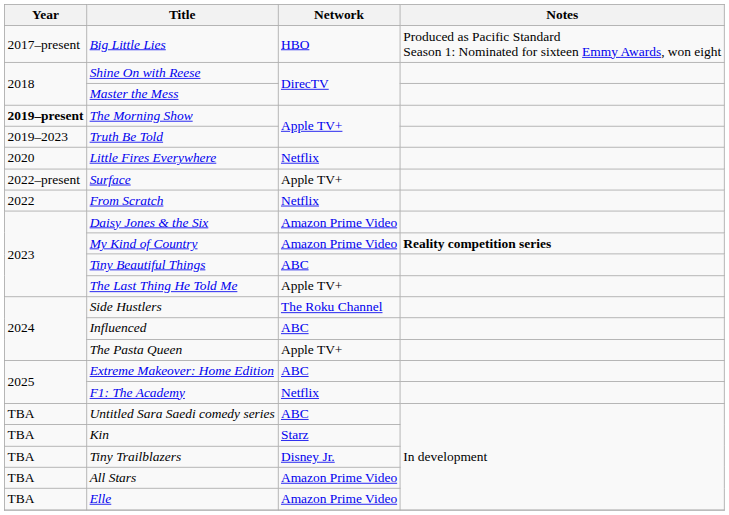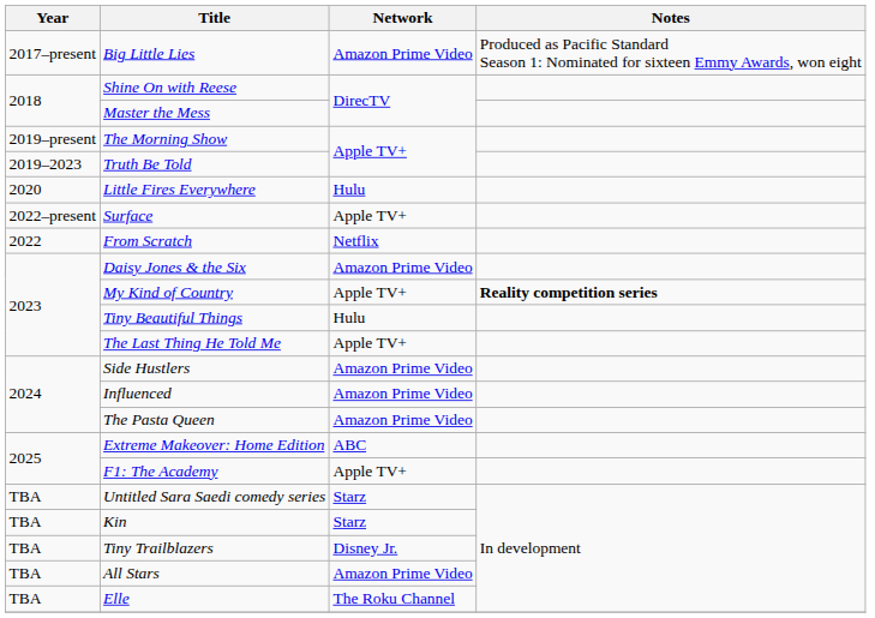Big Little Lies | Network: HBO -> Amazon Prime Video
The Morning Show | Year: bold -> normal
Little Fires Everywhere | Network: Netflix -> Hulu
My Kind of Country | Network: Amazon Prime Video -> Apple TV+
Tiny Beautiful Things | Network: ABC -> Hulu
Side Hustlers | Network: The Roku Channel -> Amazon Prime Video
Influenced | Network: ABC -> Amazon Prime Video
The Pasta Queen | Network: Apple TV+ -> Amazon Prime Video
F1: The Academy | Network: Netflix -> Apple TV+
Untitled Sara Saedi comedy series | Network: ABC -> Starz
Elle | Network: Amazon Prime Video -> The Roku Channel
